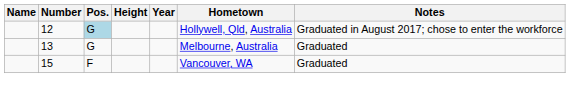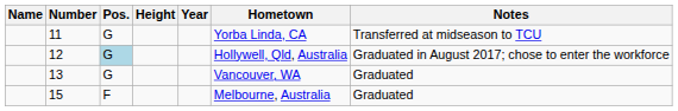+ row: 11 | G | Yorba Linda, CA | Transferred at midseason to TCU
13 | Hometown: Melbourne, Australia -> Vancouver, WA
15 | Hometown: Vancouver, WA -> Melbourne, Australia
